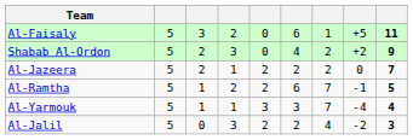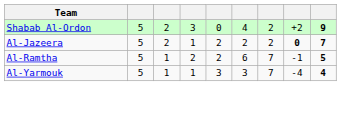- row: Al-Faisaly | 5 | 3 | 2 | 0 | 6 | 1 | +5 | 11
Al-Jazeera | column 8: normal -> bold
- row: Al-Jalil | 5 | 0 | 3 | 2 | 2 | 4 | -2 | 3
